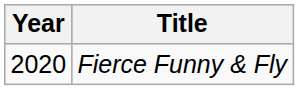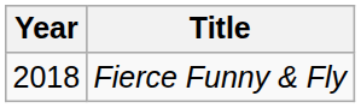Fierce Funny & Fly | Year: 2020 -> 2018
